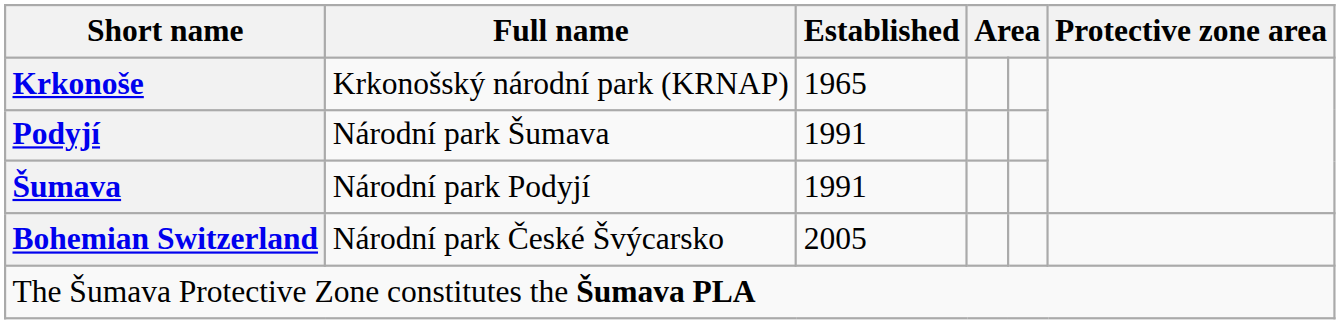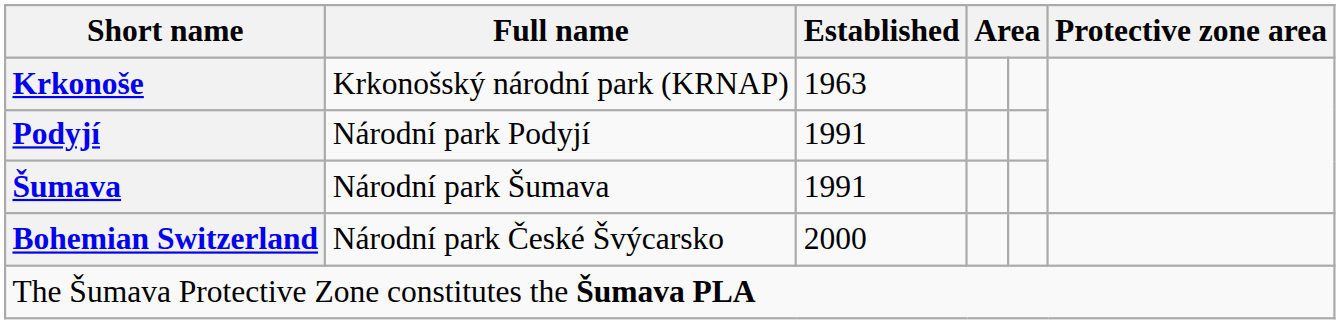Krkonoše | Established: 1965 -> 1963
Podyjí | Full name: Národní park Šumava -> Národní park Podyjí
Šumava | Full name: Národní park Podyjí -> Národní park Šumava
Bohemian Switzerland | Established: 2005 -> 2000
